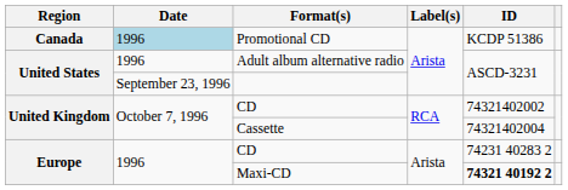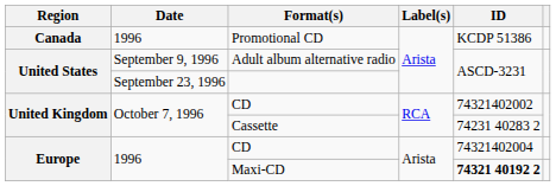Promotional CD | Date: lightblue background -> no background
Adult album alternative radio | Date: 1996 -> September 9, 1996
Cassette | ID: 74321402004 -> 74231 40283 2
Europe / CD | ID: 74231 40283 2 -> 74321402004
